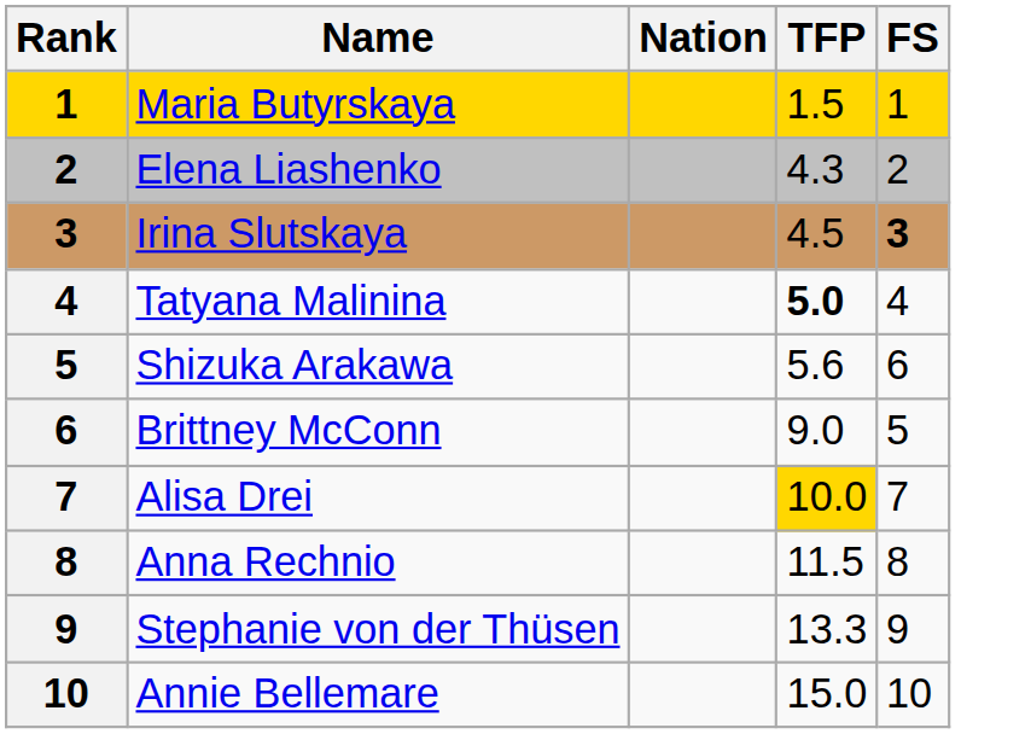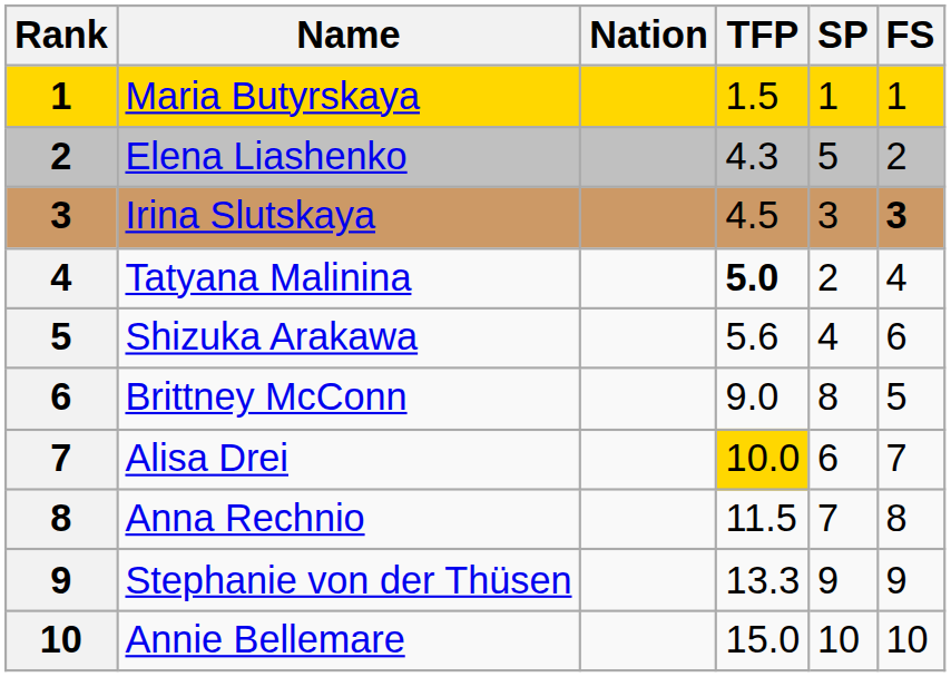+ column: SP | 1 | 5 | 3 | 2 | 4 | 8 | 6 | 7 | 9 | 10
